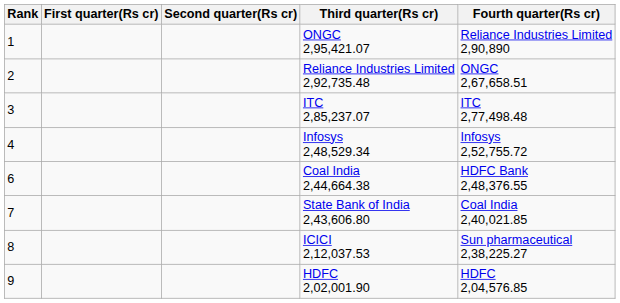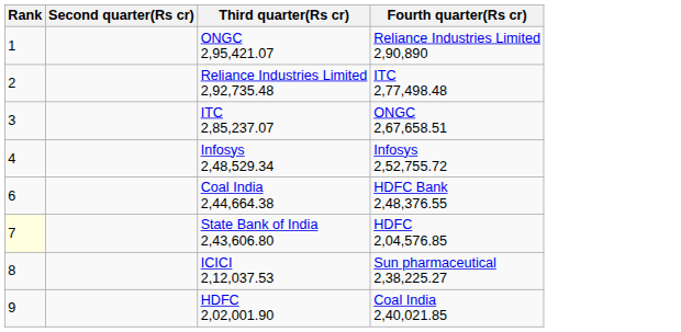- column: First quarter(Rs cr)
Reliance Industries Limited 2,92,735.48 | Fourth quarter(Rs cr): ONGC 2,67,658.51 -> ITC 2,77,498.48
ITC 2,85,237.07 | Fourth quarter(Rs cr): ITC 2,77,498.48 -> ONGC 2,67,658.51
State Bank of India 2,43,606.80 | Rank: no background -> lightyellow background
State Bank of India 2,43,606.80 | Fourth quarter(Rs cr): Coal India 2,40,021.85 -> HDFC 2,04,576.85
HDFC 2,02,001.90 | Fourth quarter(Rs cr): HDFC 2,04,576.85 -> Coal India 2,40,021.85
